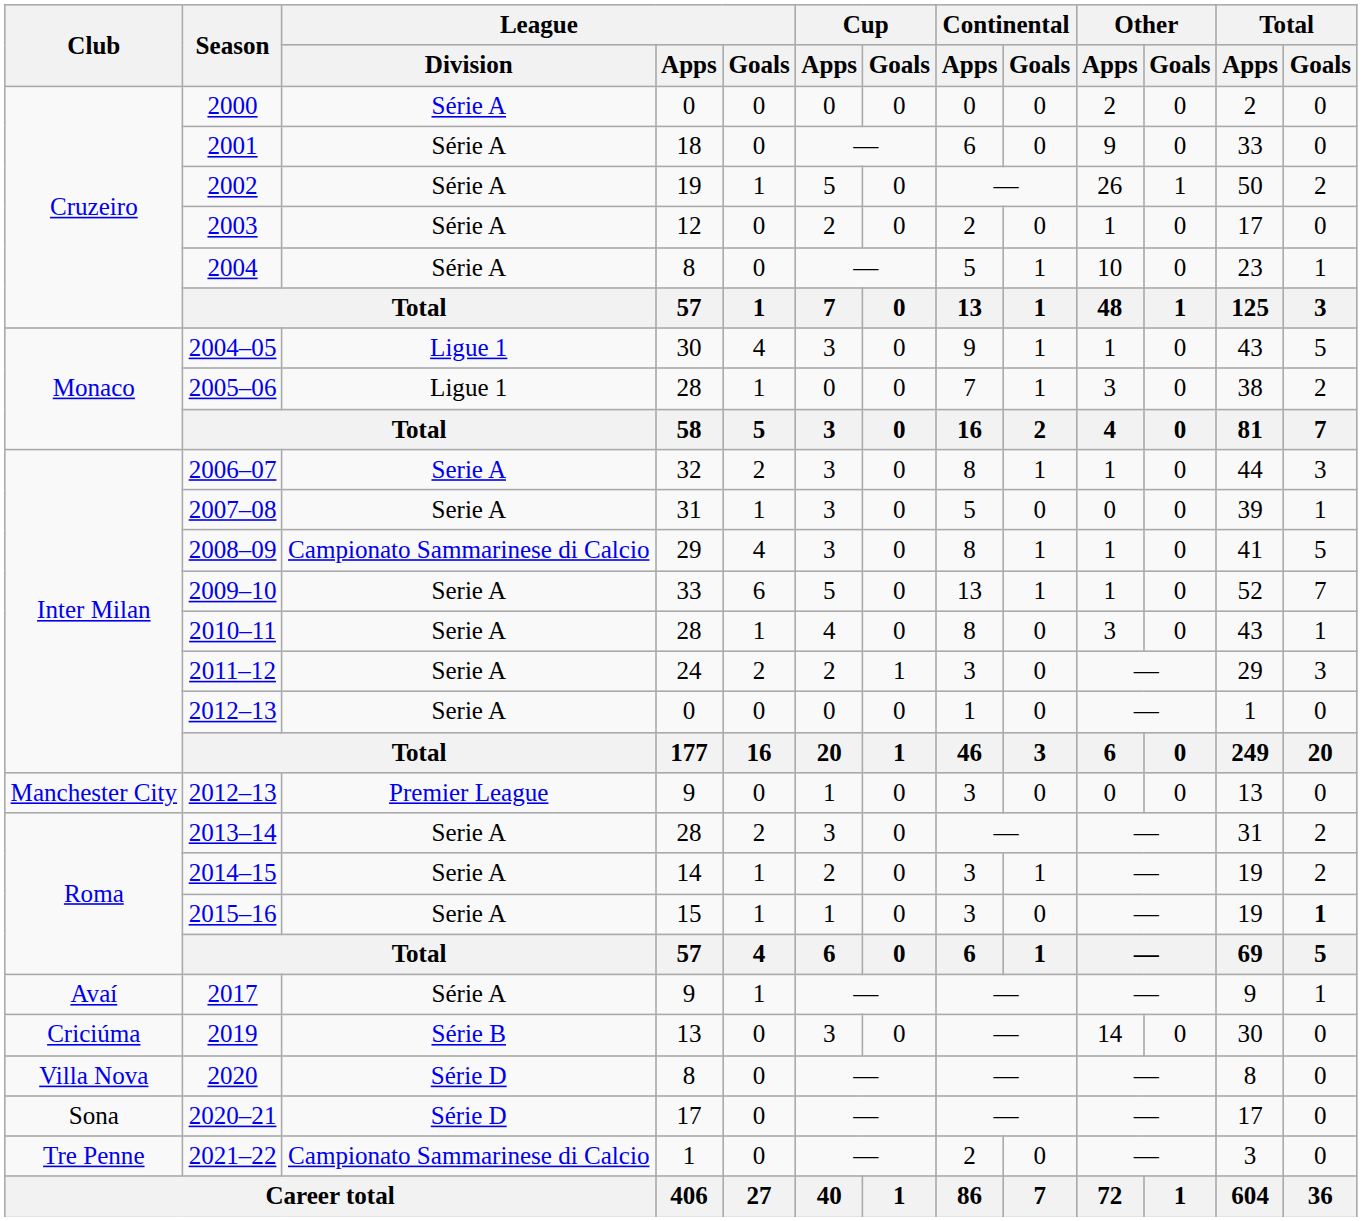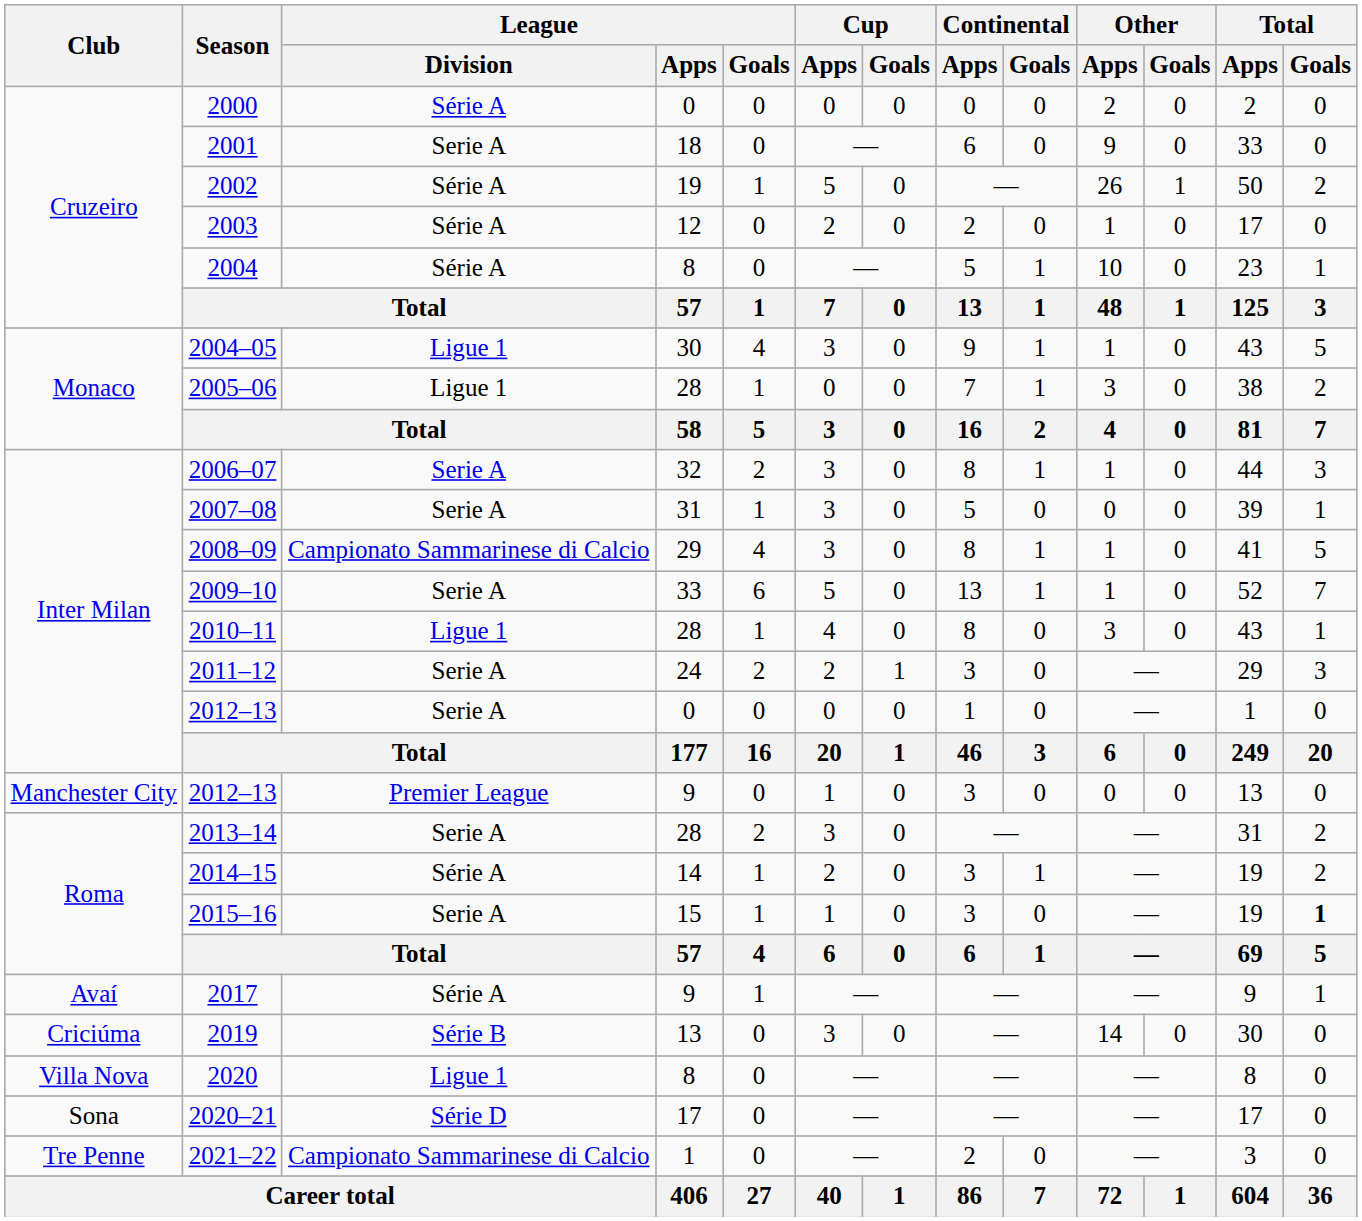2001 | League / Division: Série A -> Serie A
2010–11 | League / Division: Serie A -> Ligue 1
2014–15 | League / Division: Serie A -> Série A
2020 | League / Division: Série D -> Ligue 1
